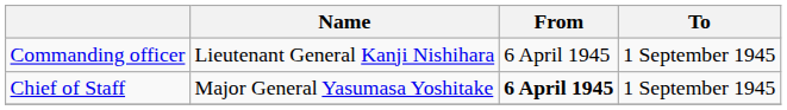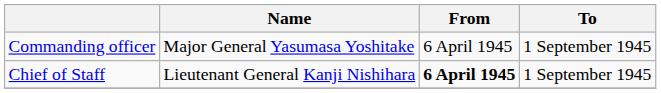Commanding officer | Name: Lieutenant General Kanji Nishihara -> Major General Yasumasa Yoshitake
Chief of Staff | Name: Major General Yasumasa Yoshitake -> Lieutenant General Kanji Nishihara
